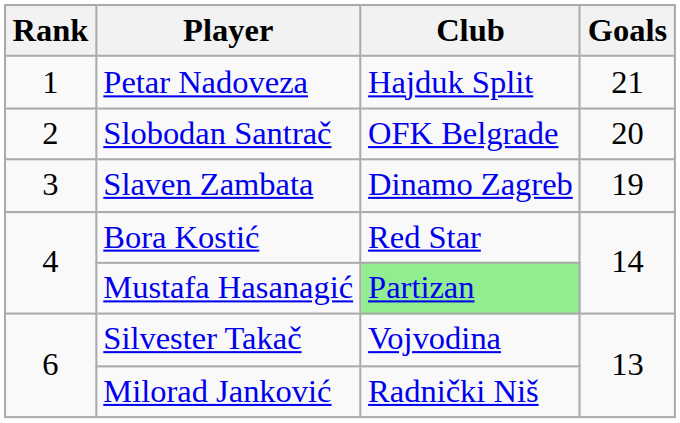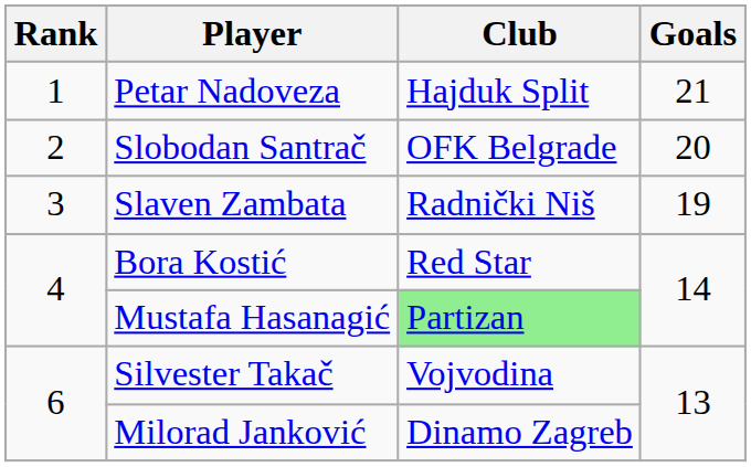Slaven Zambata | Club: Dinamo Zagreb -> Radnički Niš
Milorad Janković | Club: Radnički Niš -> Dinamo Zagreb
